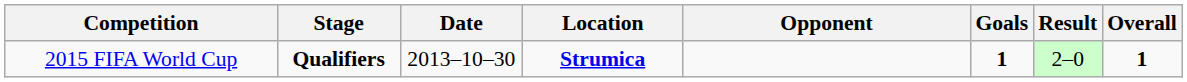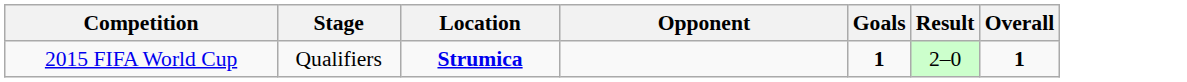- column: Date | 2013–10–30
2015 FIFA World Cup | Stage: bold -> normal
